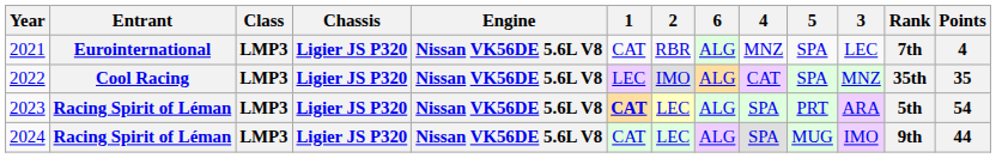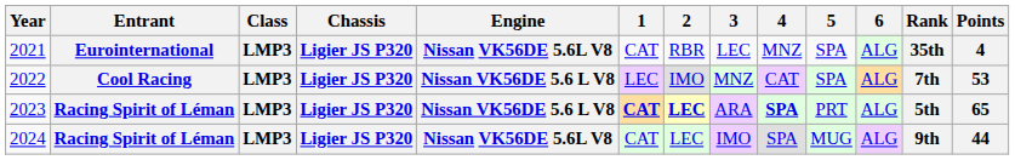columns swapped: 3 <-> 6
2021 | Rank: 7th -> 35th
2022 | Engine: Nissan VK56DE 5.6L V8 -> Nissan VK56DE 5.6 L V8
2022 | Rank: 35th -> 7th
2022 | Points: 35 -> 53
2023 | Engine: Nissan VK56DE 5.6L V8 -> Nissan VK56DE 5.6 L V8
2023 | 2: normal -> bold
2023 | 4: normal -> bold
2023 | Points: 54 -> 65
